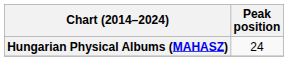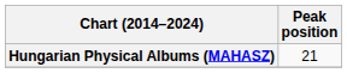Hungarian Physical Albums (MAHASZ) | Peak position: 24 -> 21
